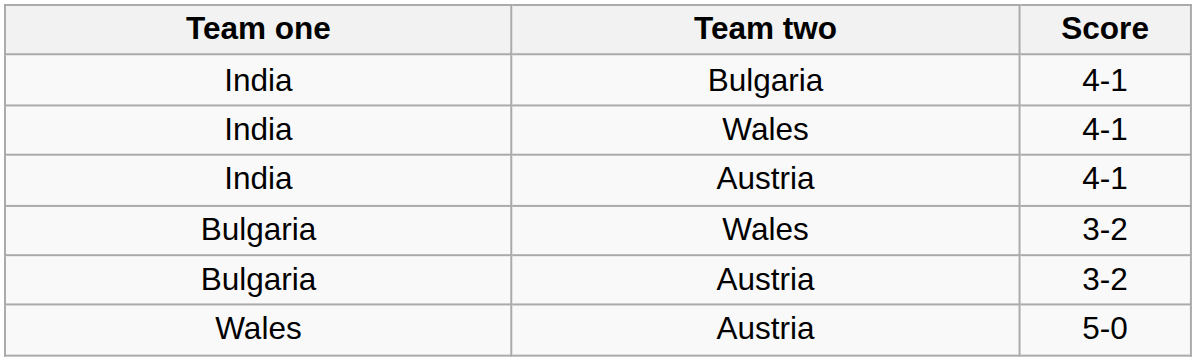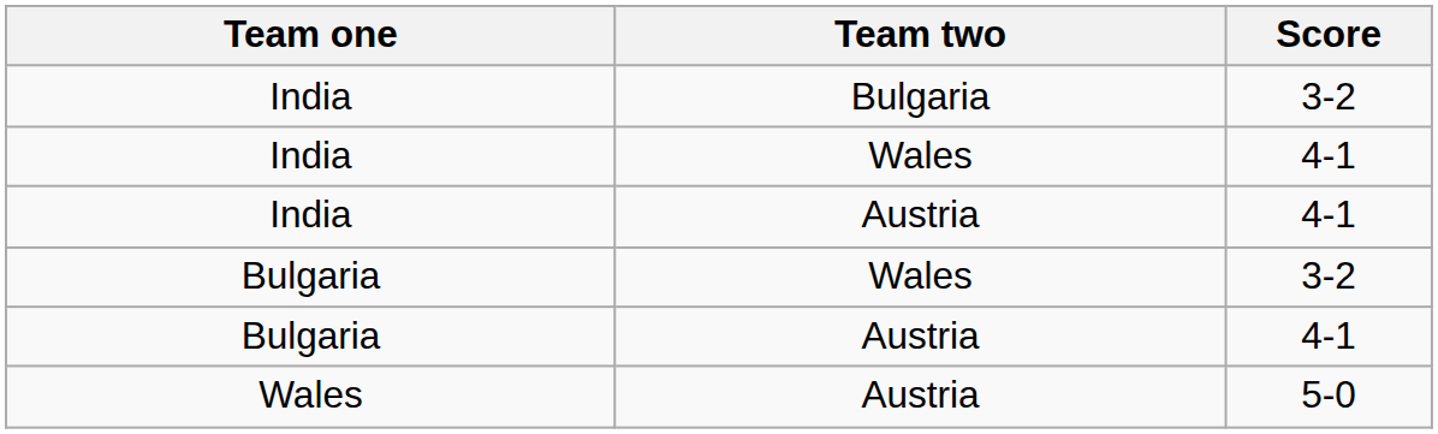India / Bulgaria | Score: 4-1 -> 3-2
Bulgaria / Austria | Score: 3-2 -> 4-1
